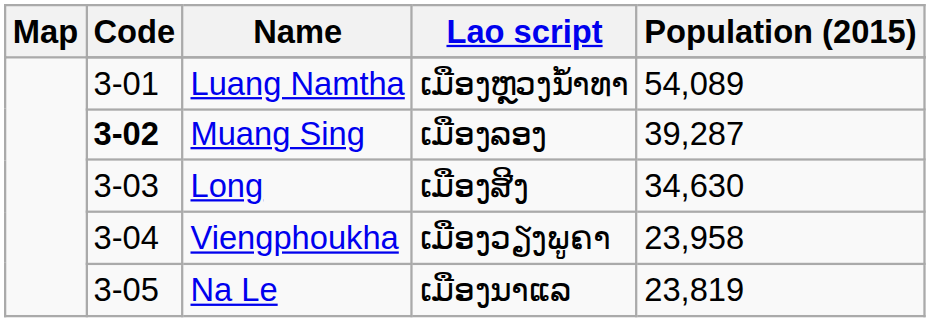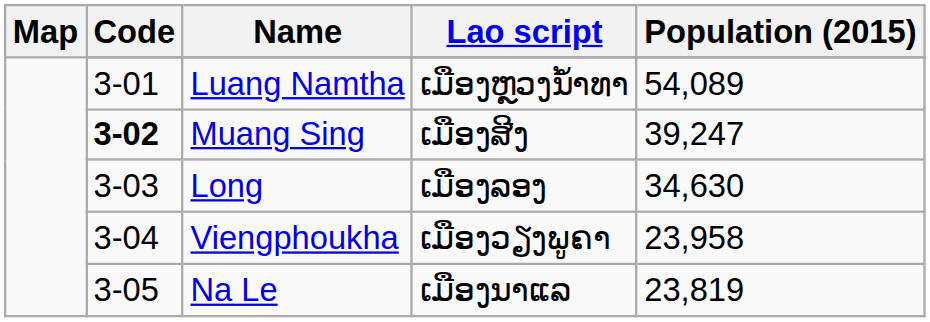Muang Sing | Lao script: ເມືອງລອງ -> ເມືອງສີງ
Muang Sing | Population (2015): 39,287 -> 39,247
Long | Lao script: ເມືອງສີງ -> ເມືອງລອງ
